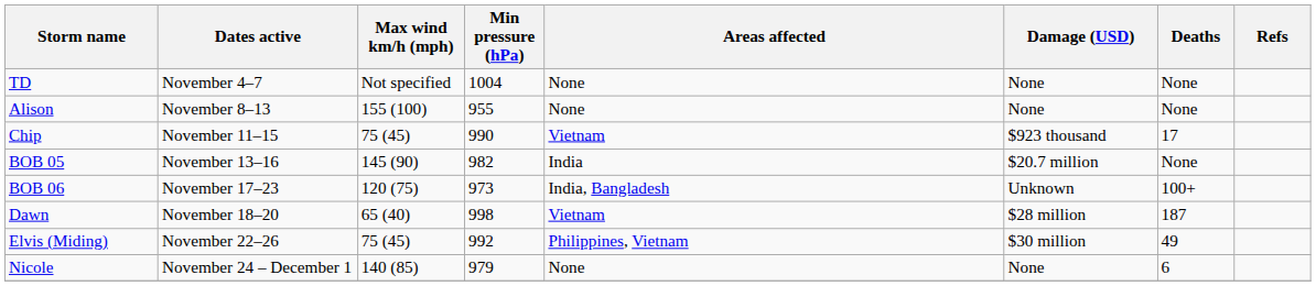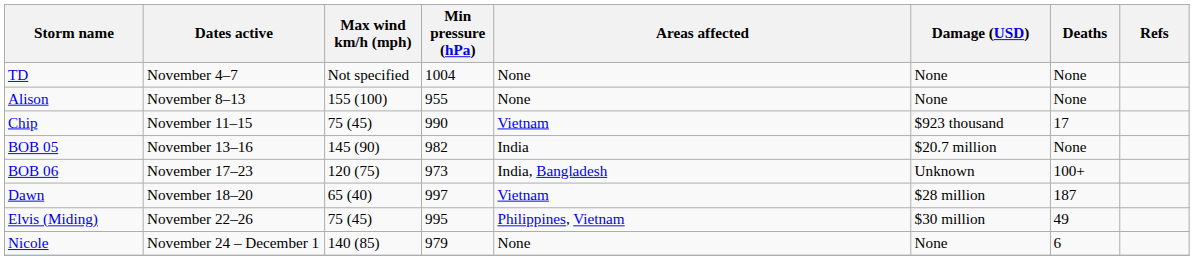Dawn | Min pressure (hPa): 998 -> 997
Elvis (Miding) | Min pressure (hPa): 992 -> 995
